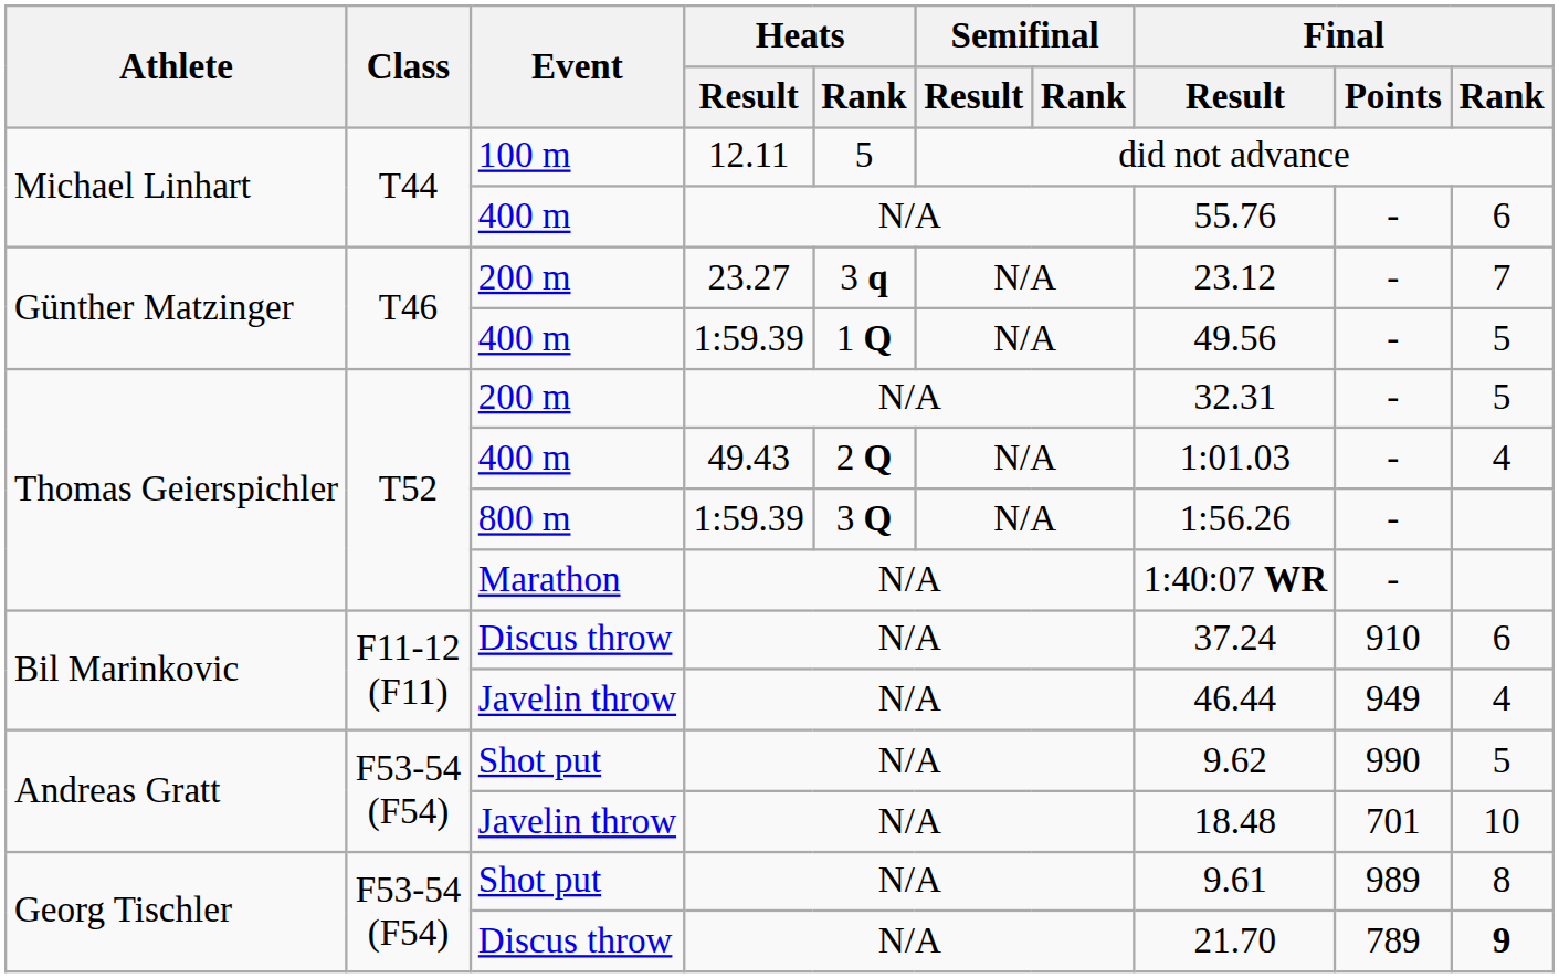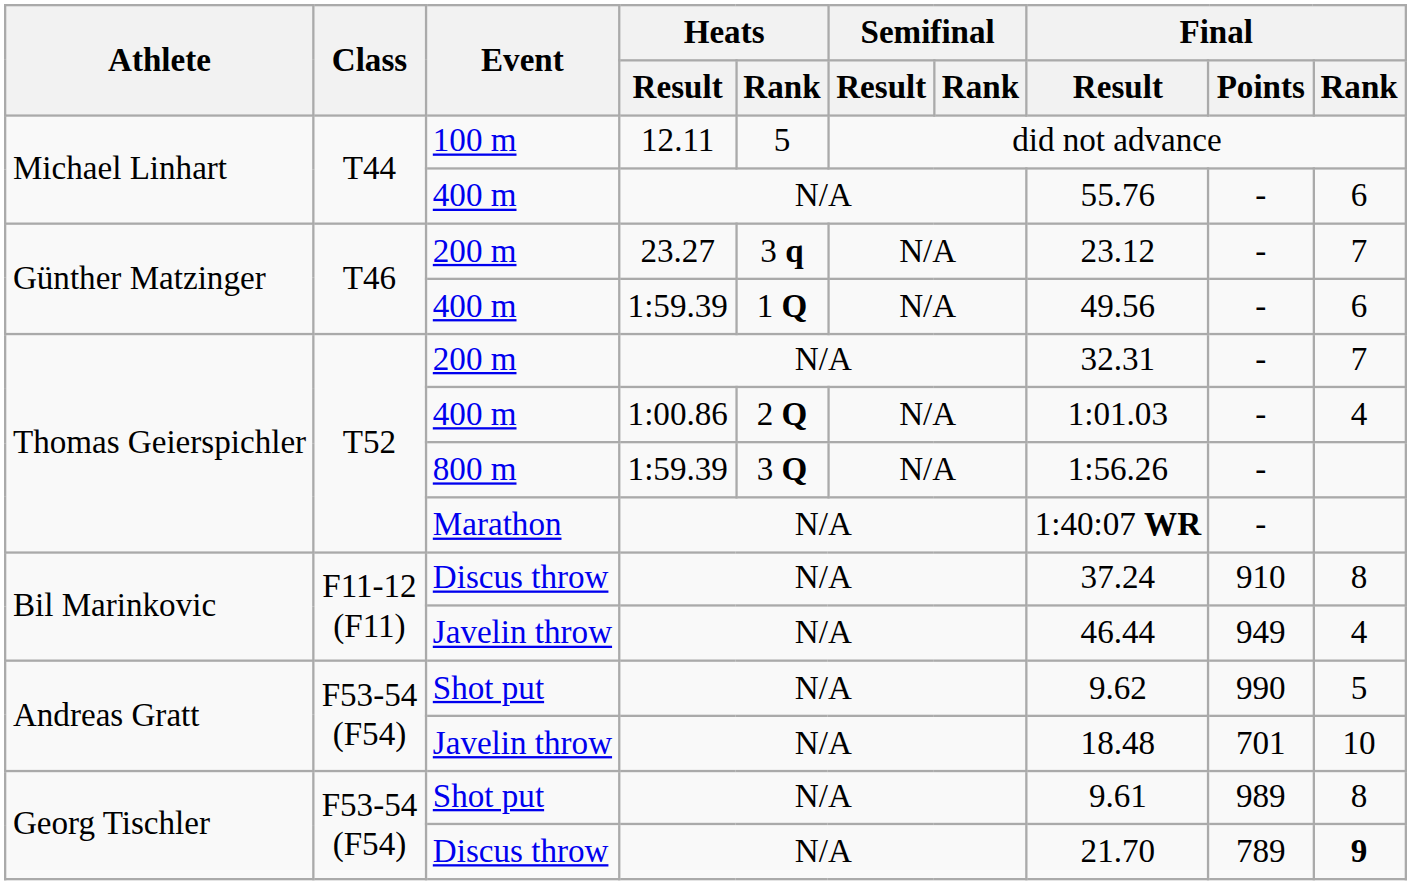Günther Matzinger / 400 m | Final / Rank: 5 -> 6
Thomas Geierspichler / 200 m | Final / Rank: 5 -> 7
Thomas Geierspichler / 400 m | Heats / Result: 49.43 -> 1:00.86
Bil Marinkovic / Discus throw | Final / Rank: 6 -> 8
